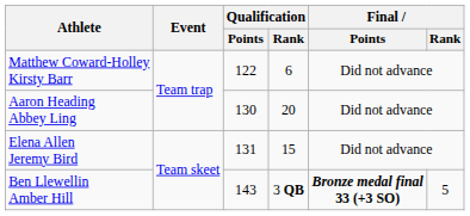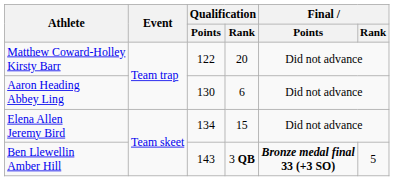Matthew Coward-Holley Kirsty Barr | Qualification / Rank: 6 -> 20
Aaron Heading Abbey Ling | Qualification / Rank: 20 -> 6
Elena Allen Jeremy Bird | Qualification / Points: 131 -> 134
